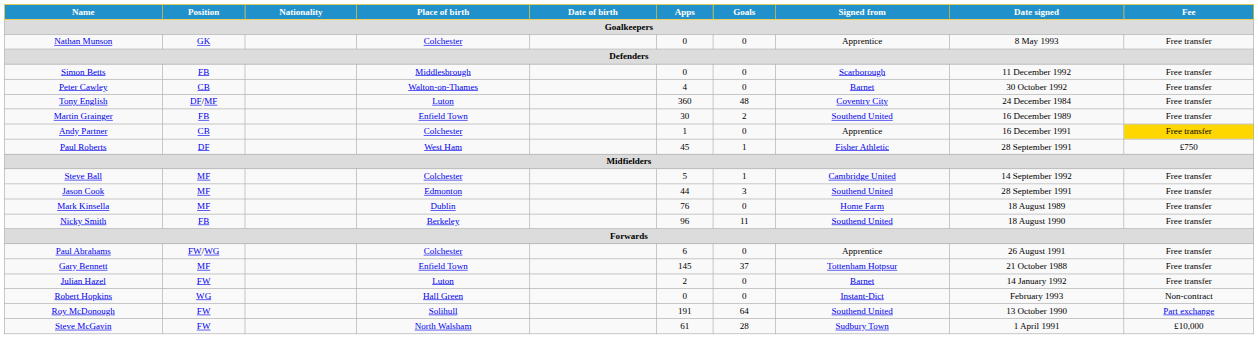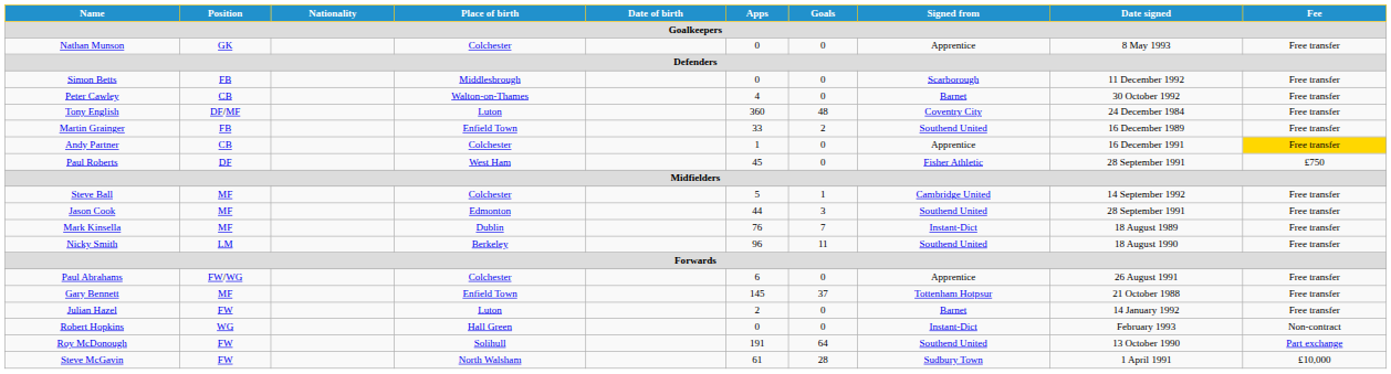Martin Grainger | Apps: 30 -> 33
Paul Roberts | Goals: 1 -> 0
Mark Kinsella | Goals: 0 -> 7
Mark Kinsella | Signed from: Home Farm -> Instant-Dict
Nicky Smith | Position: FB -> LM
